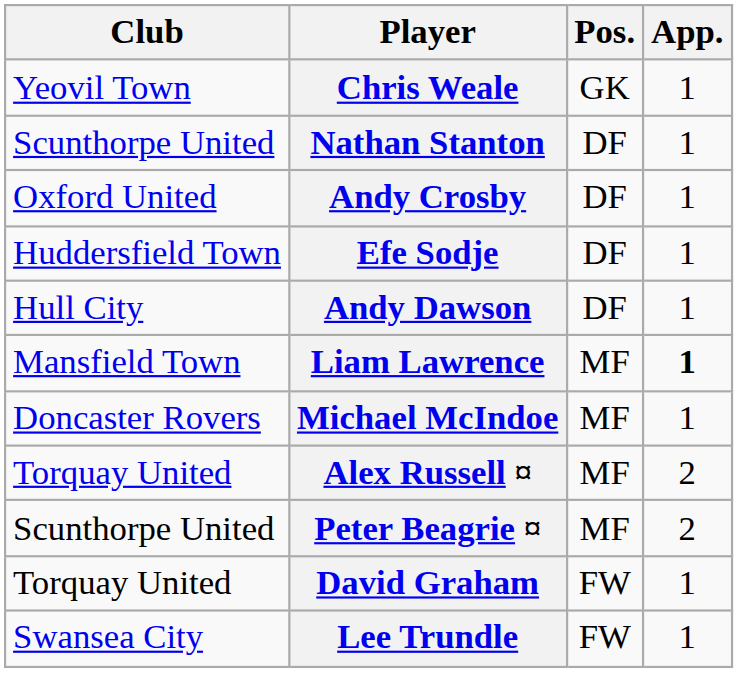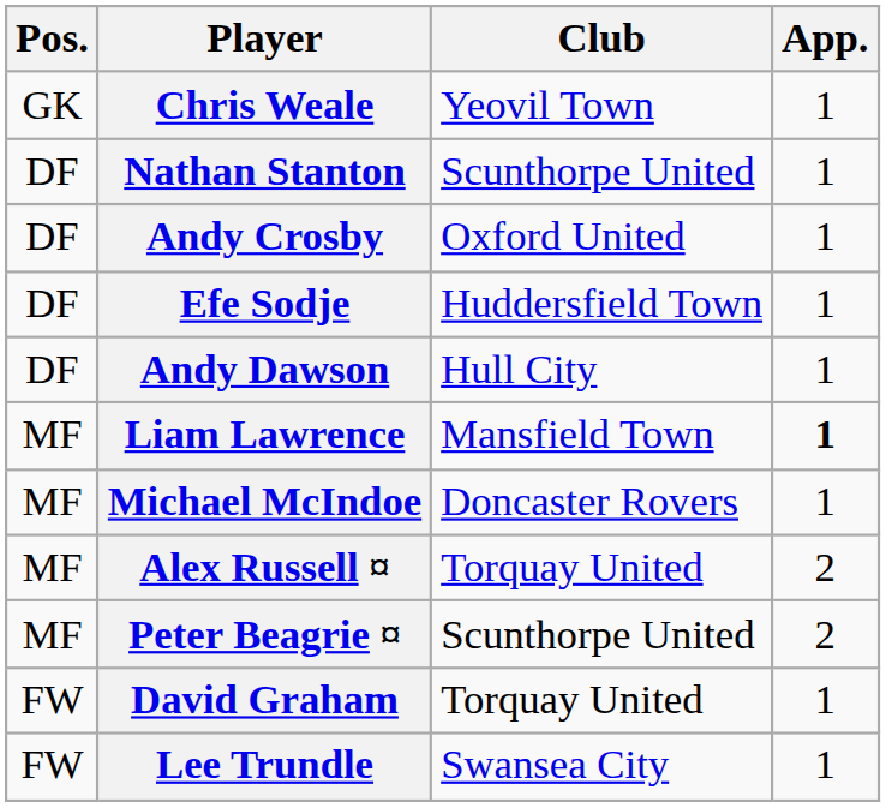columns swapped: Pos. <-> Club
